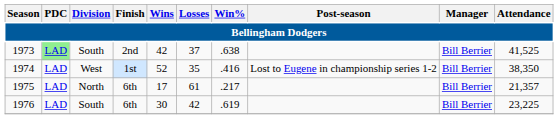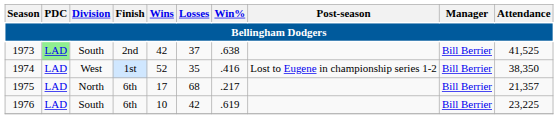1975 | Losses: 61 -> 68
1976 | Wins: 30 -> 10
